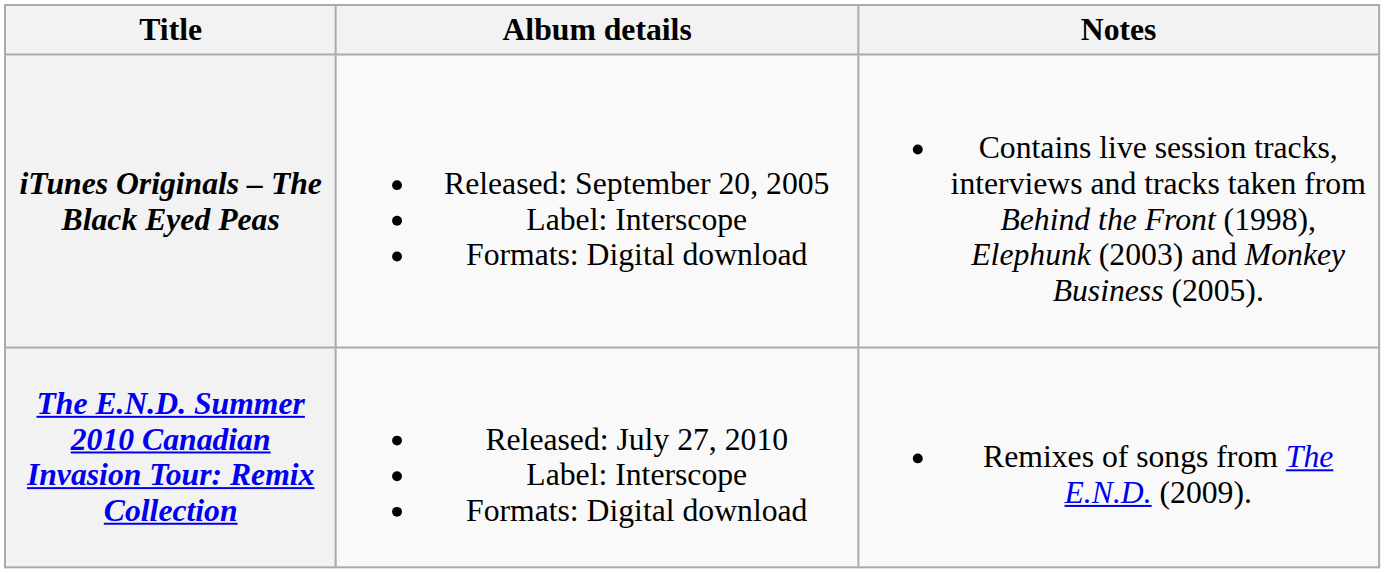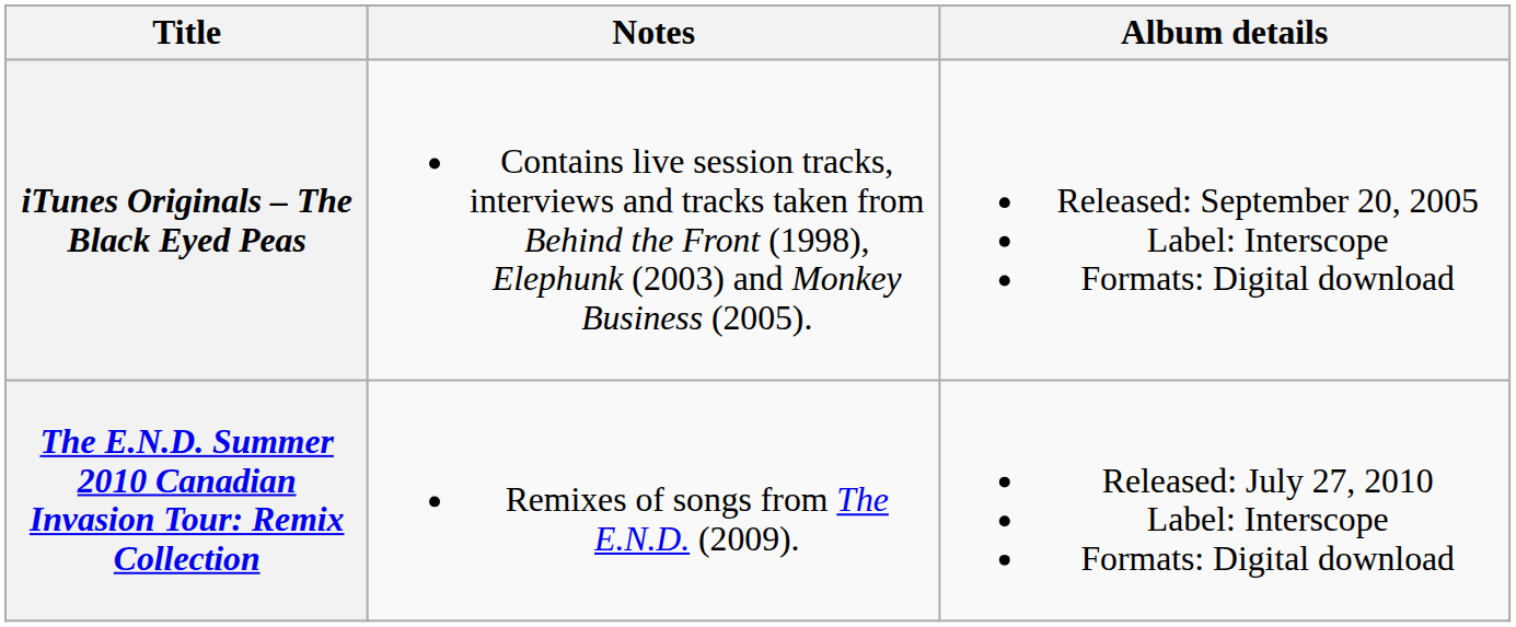columns swapped: Album details <-> Notes
